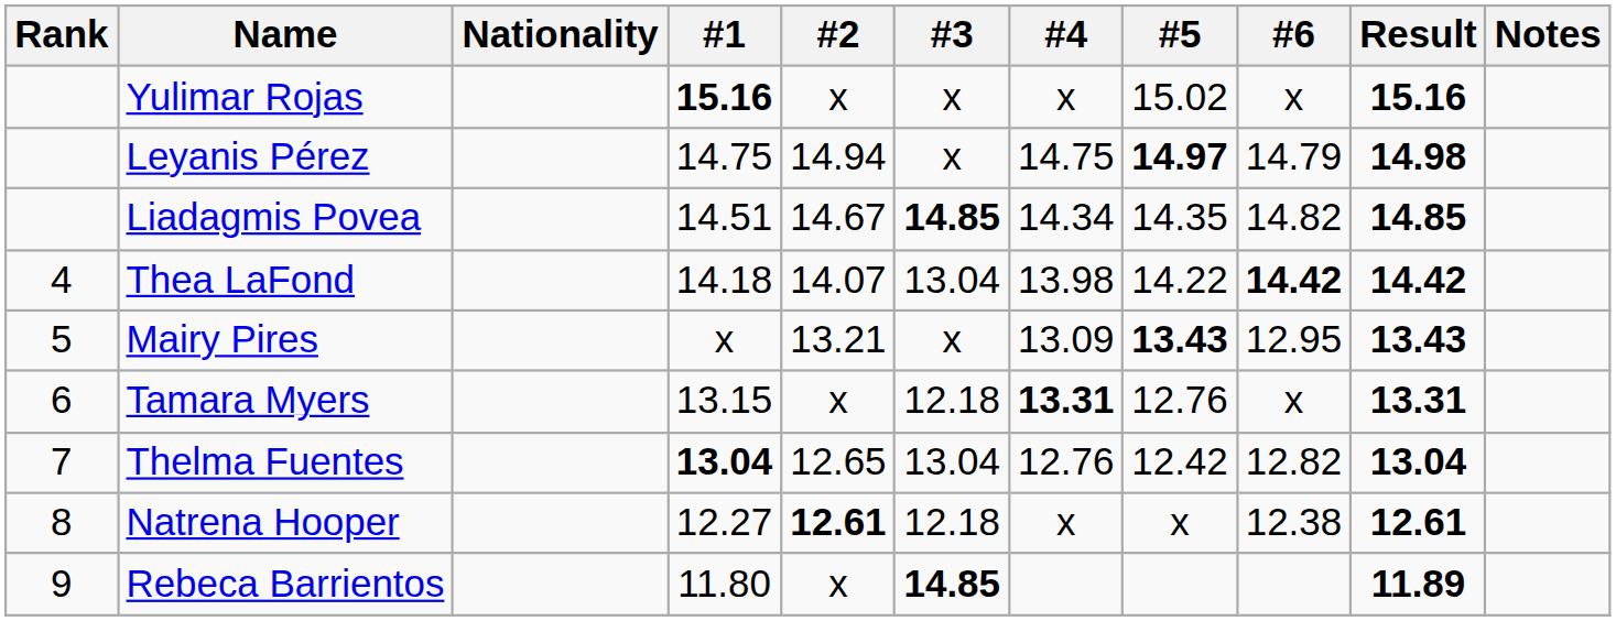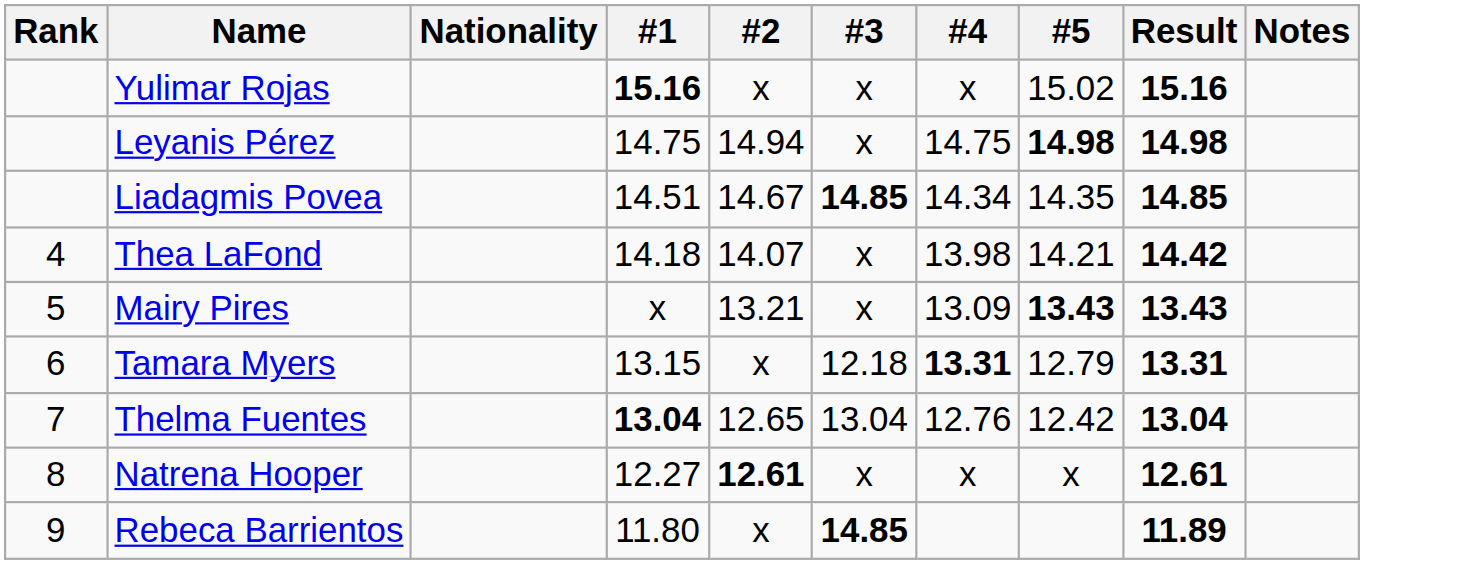- column: #6 | x | 14.79 | 14.82 | 14.42 | 12.95 | x | 12.82 | 12.38
Leyanis Pérez | #5: 14.97 -> 14.98
Thea LaFond | #3: 13.04 -> x
Thea LaFond | #5: 14.22 -> 14.21
Tamara Myers | #5: 12.76 -> 12.79
Natrena Hooper | #3: 12.18 -> x
